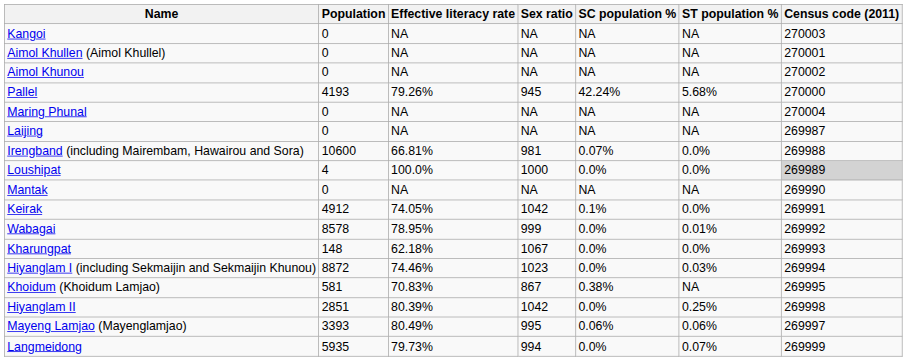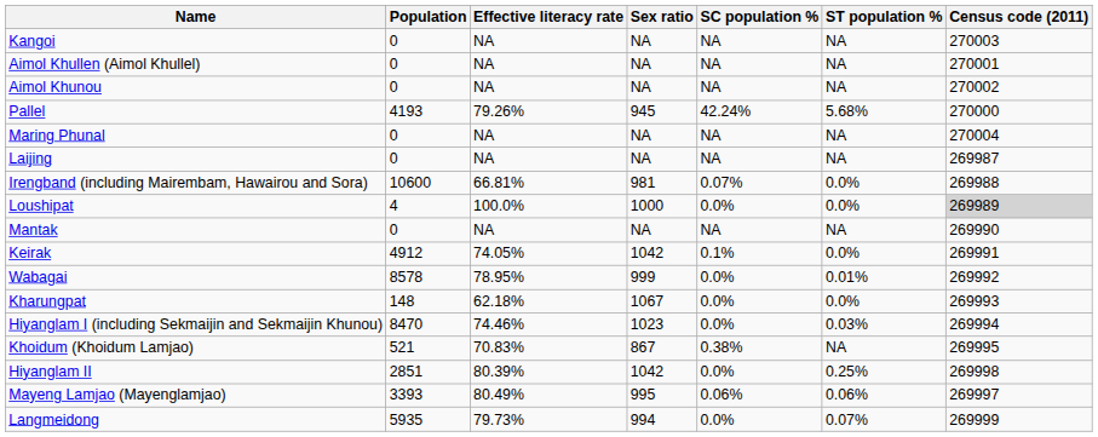Hiyanglam I (including Sekmaijin and Sekmaijin Khunou) | Population: 8872 -> 8470
Khoidum (Khoidum Lamjao) | Population: 581 -> 521
